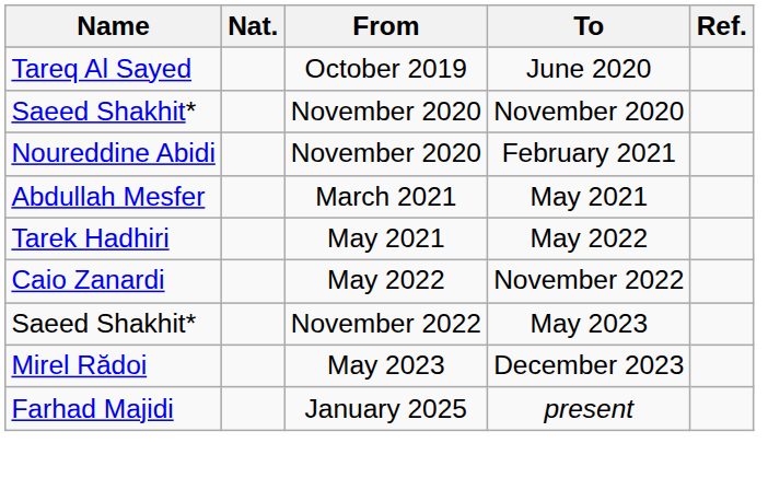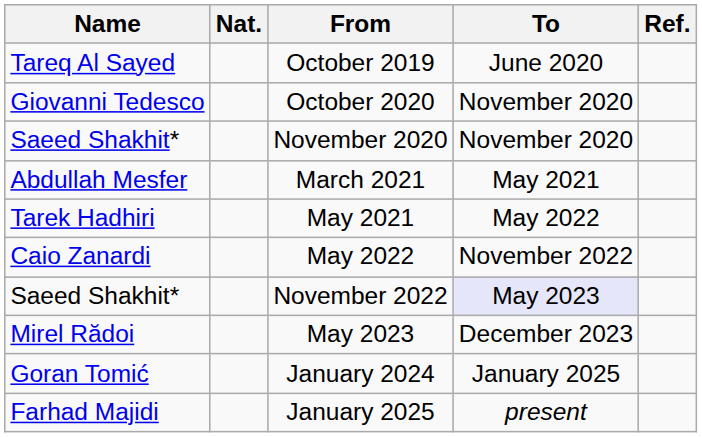+ row: Giovanni Tedesco | October 2020 | November 2020
- row: Noureddine Abidi | November 2020 | February 2021
Saeed Shakhit* / November 2022 | To: no background -> lavender background
+ row: Goran Tomić | January 2024 | January 2025
